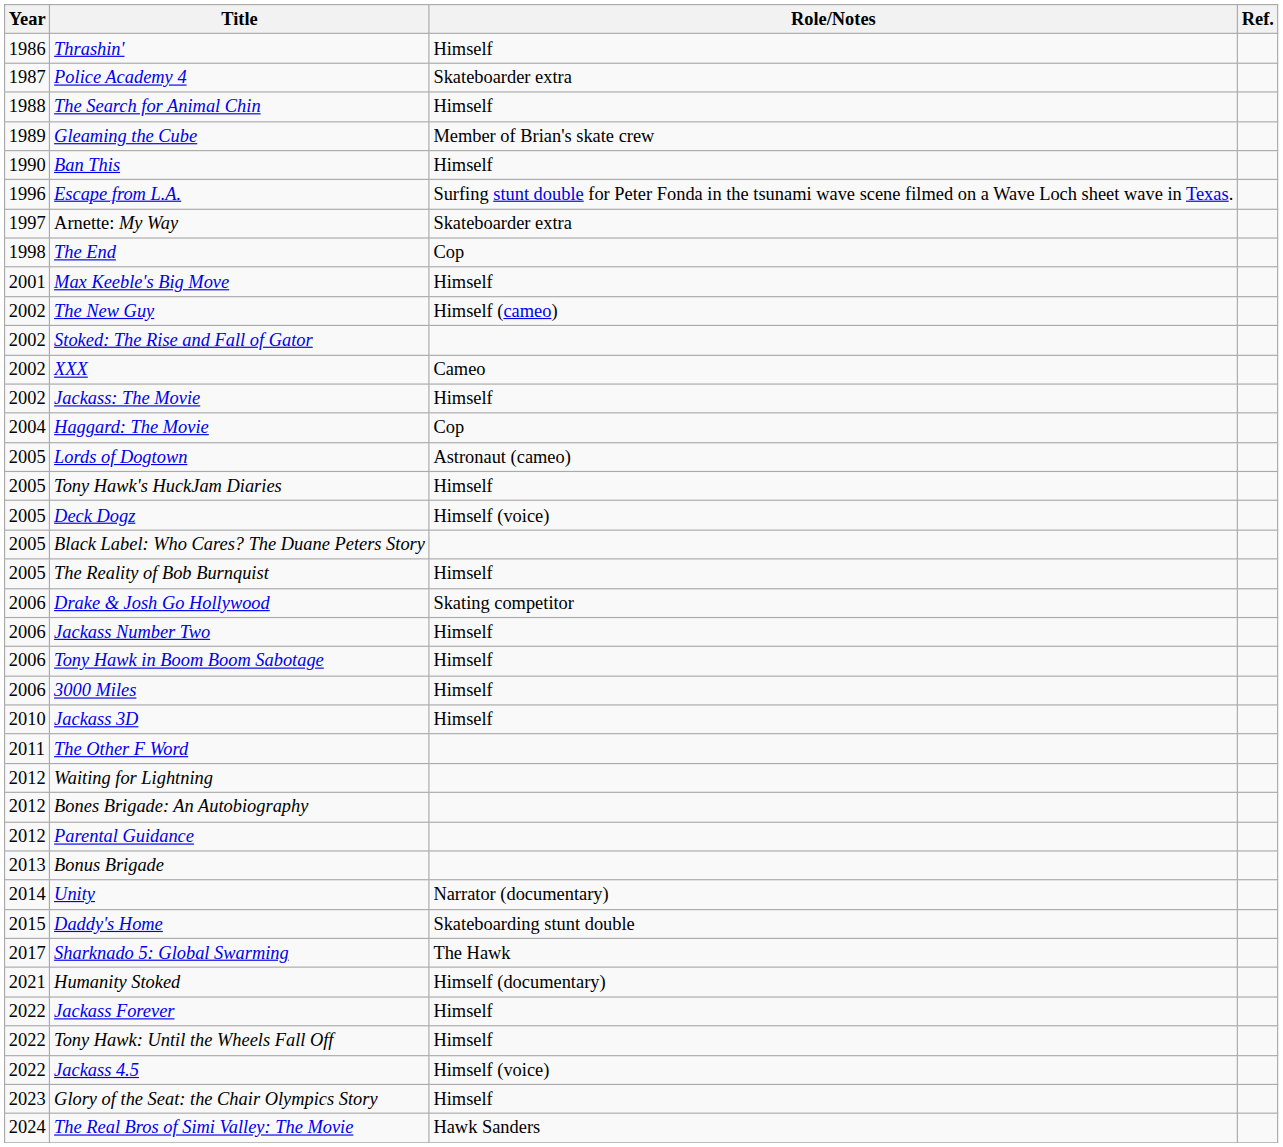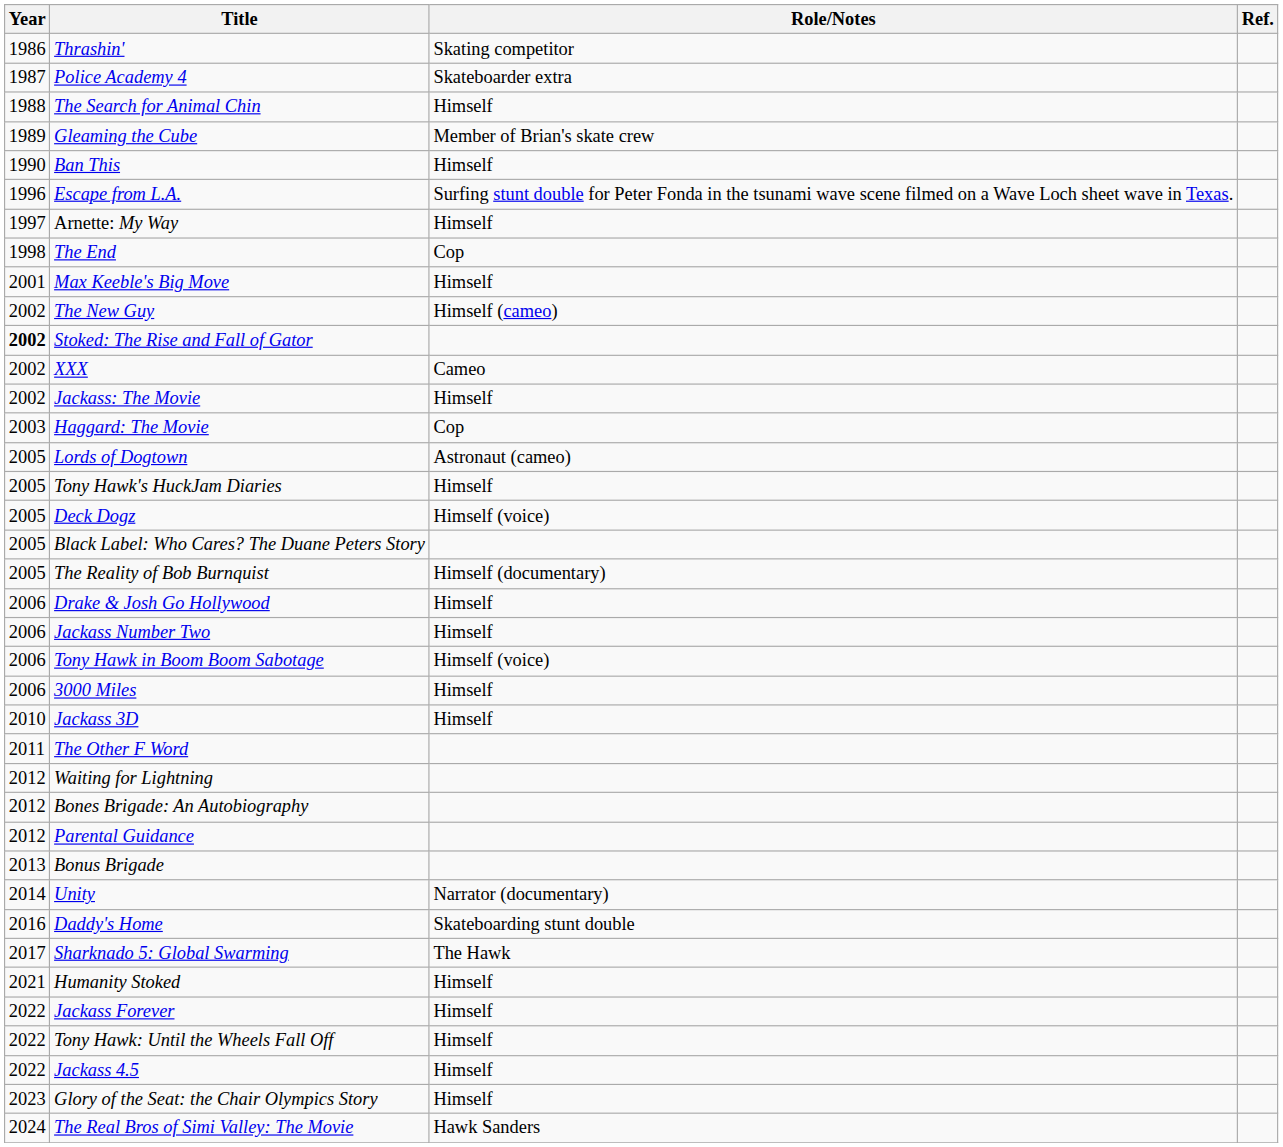Thrashin' | Role/Notes: Himself -> Skating competitor
Arnette: My Way | Role/Notes: Skateboarder extra -> Himself
Stoked: The Rise and Fall of Gator | Year: normal -> bold
Haggard: The Movie | Year: 2004 -> 2003
The Reality of Bob Burnquist | Role/Notes: Himself -> Himself (documentary)
Drake & Josh Go Hollywood | Role/Notes: Skating competitor -> Himself
Tony Hawk in Boom Boom Sabotage | Role/Notes: Himself -> Himself (voice)
Daddy's Home | Year: 2015 -> 2016
Humanity Stoked | Role/Notes: Himself (documentary) -> Himself
Jackass 4.5 | Role/Notes: Himself (voice) -> Himself
